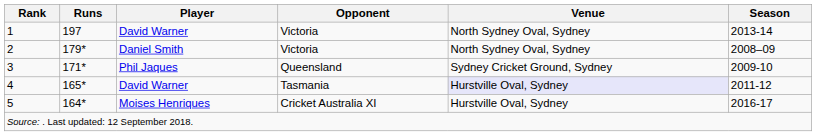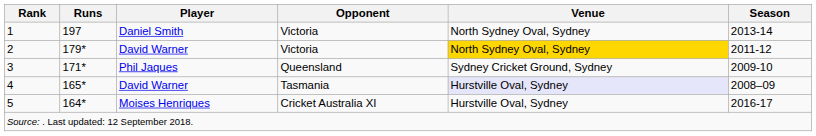1 | Player: David Warner -> Daniel Smith
2 | Player: Daniel Smith -> David Warner
2 | Venue: no background -> gold background
2 | Season: 2008–09 -> 2011-12
4 | Season: 2011-12 -> 2008–09
